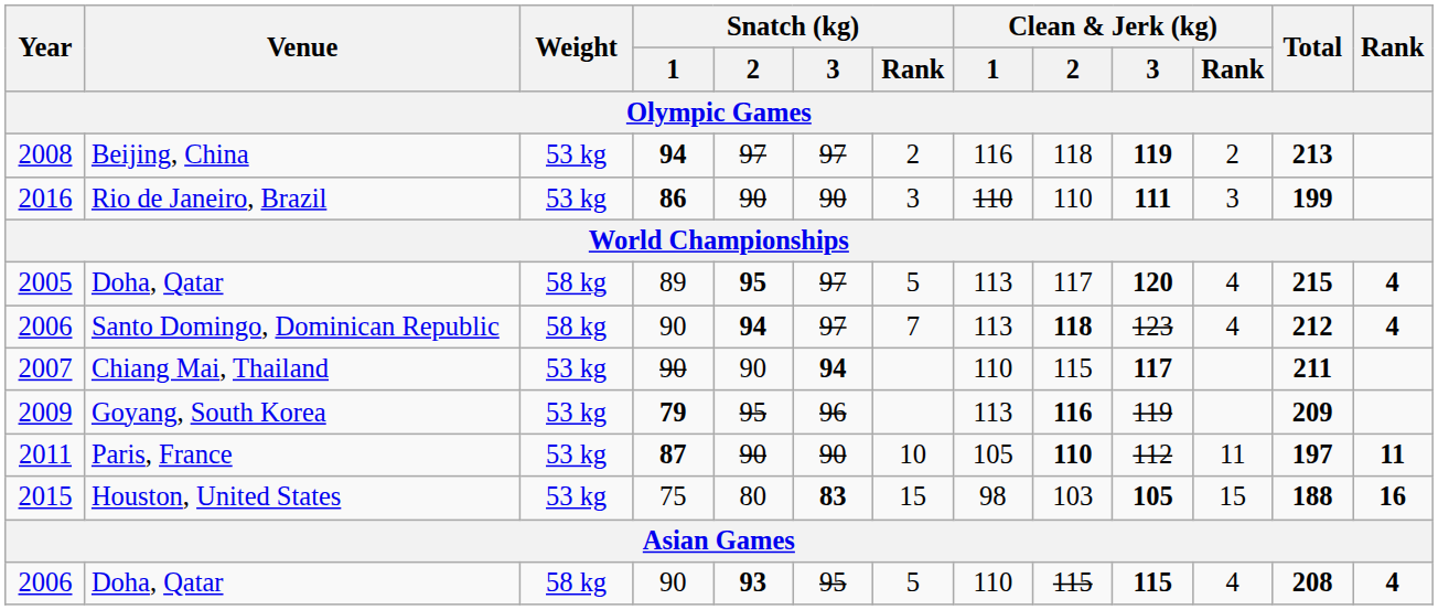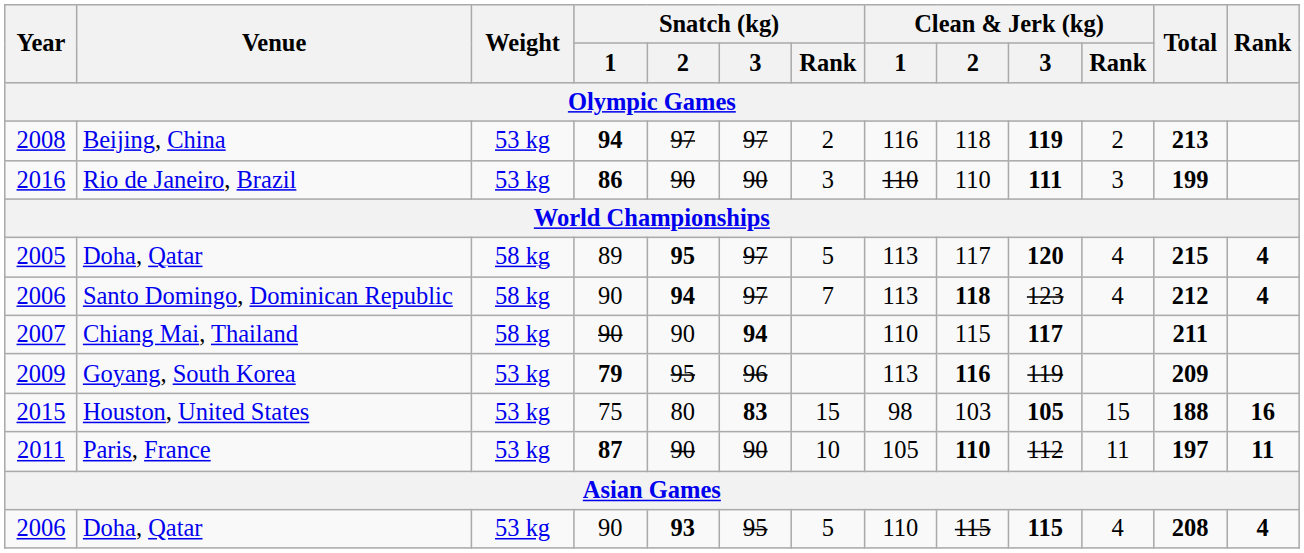2007 | Weight: 53 kg -> 58 kg
rows swapped: 2011 <-> 2015
2006 / Doha, Qatar | Weight: 58 kg -> 53 kg
